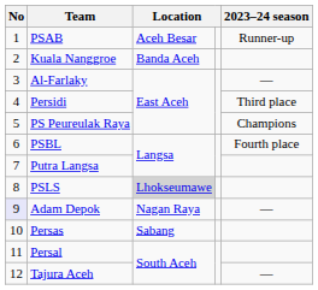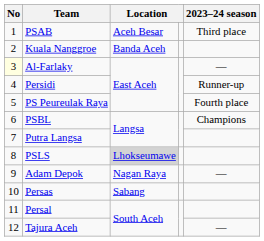PSAB | 2023–24 season: Runner-up -> Third place
Al-Farlaky | No: no background -> lightyellow background
Persidi | 2023–24 season: Third place -> Runner-up
PS Peureulak Raya | 2023–24 season: Champions -> Fourth place
PSBL | 2023–24 season: Fourth place -> Champions
Adam Depok | No: lavender background -> no background
